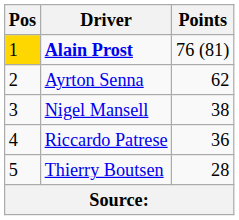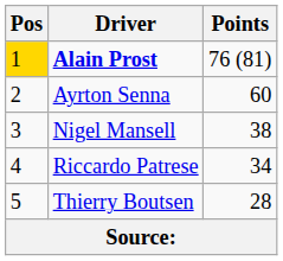Ayrton Senna | Points: 62 -> 60
Riccardo Patrese | Points: 36 -> 34
